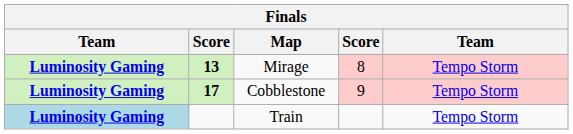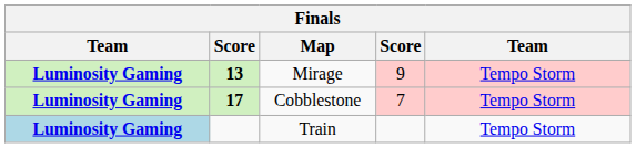Mirage | column 4: 8 -> 9
Cobblestone | column 4: 9 -> 7
